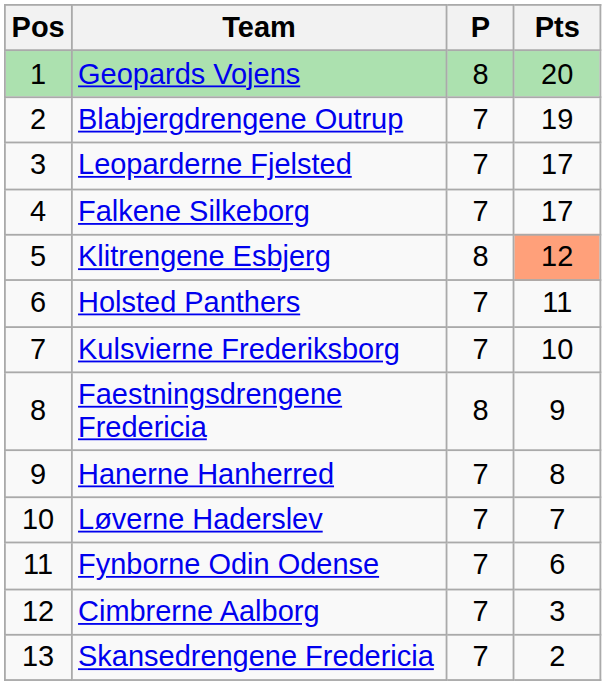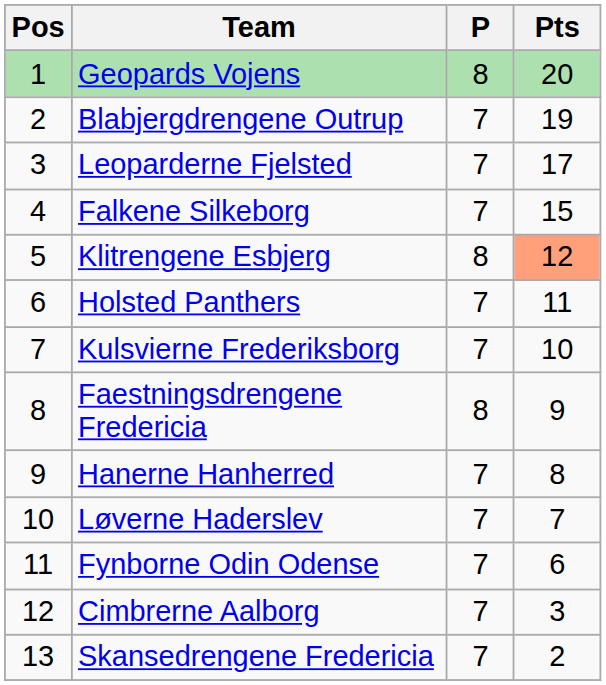Falkene Silkeborg | Pts: 17 -> 15
